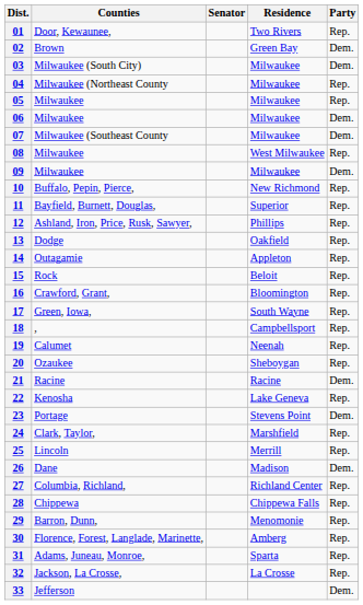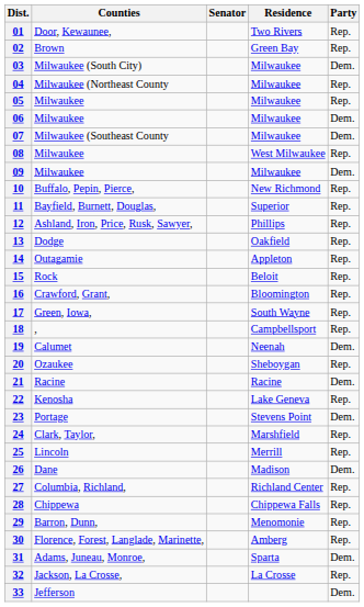02 | Party: Dem. -> Rep.
19 | Party: Rep. -> Dem.
31 | Party: Rep. -> Dem.
